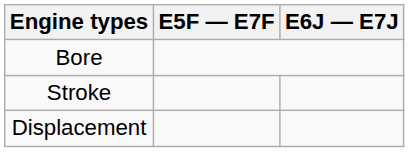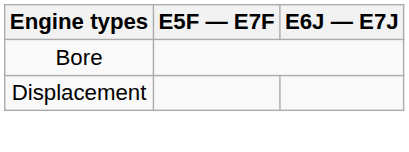- row: Stroke
